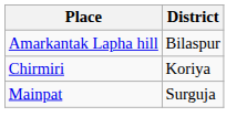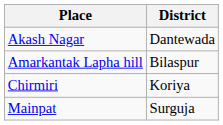+ row: Akash Nagar | Dantewada
